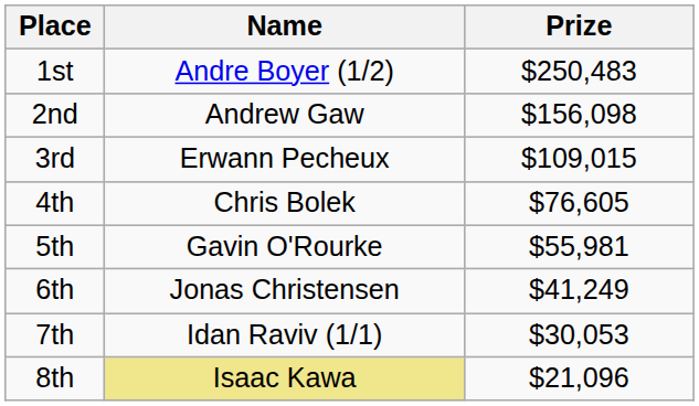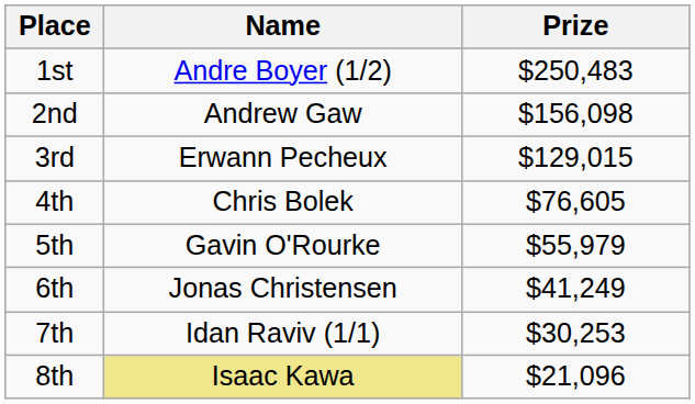3rd | Prize: $109,015 -> $129,015
5th | Prize: $55,981 -> $55,979
7th | Prize: $30,053 -> $30,253
